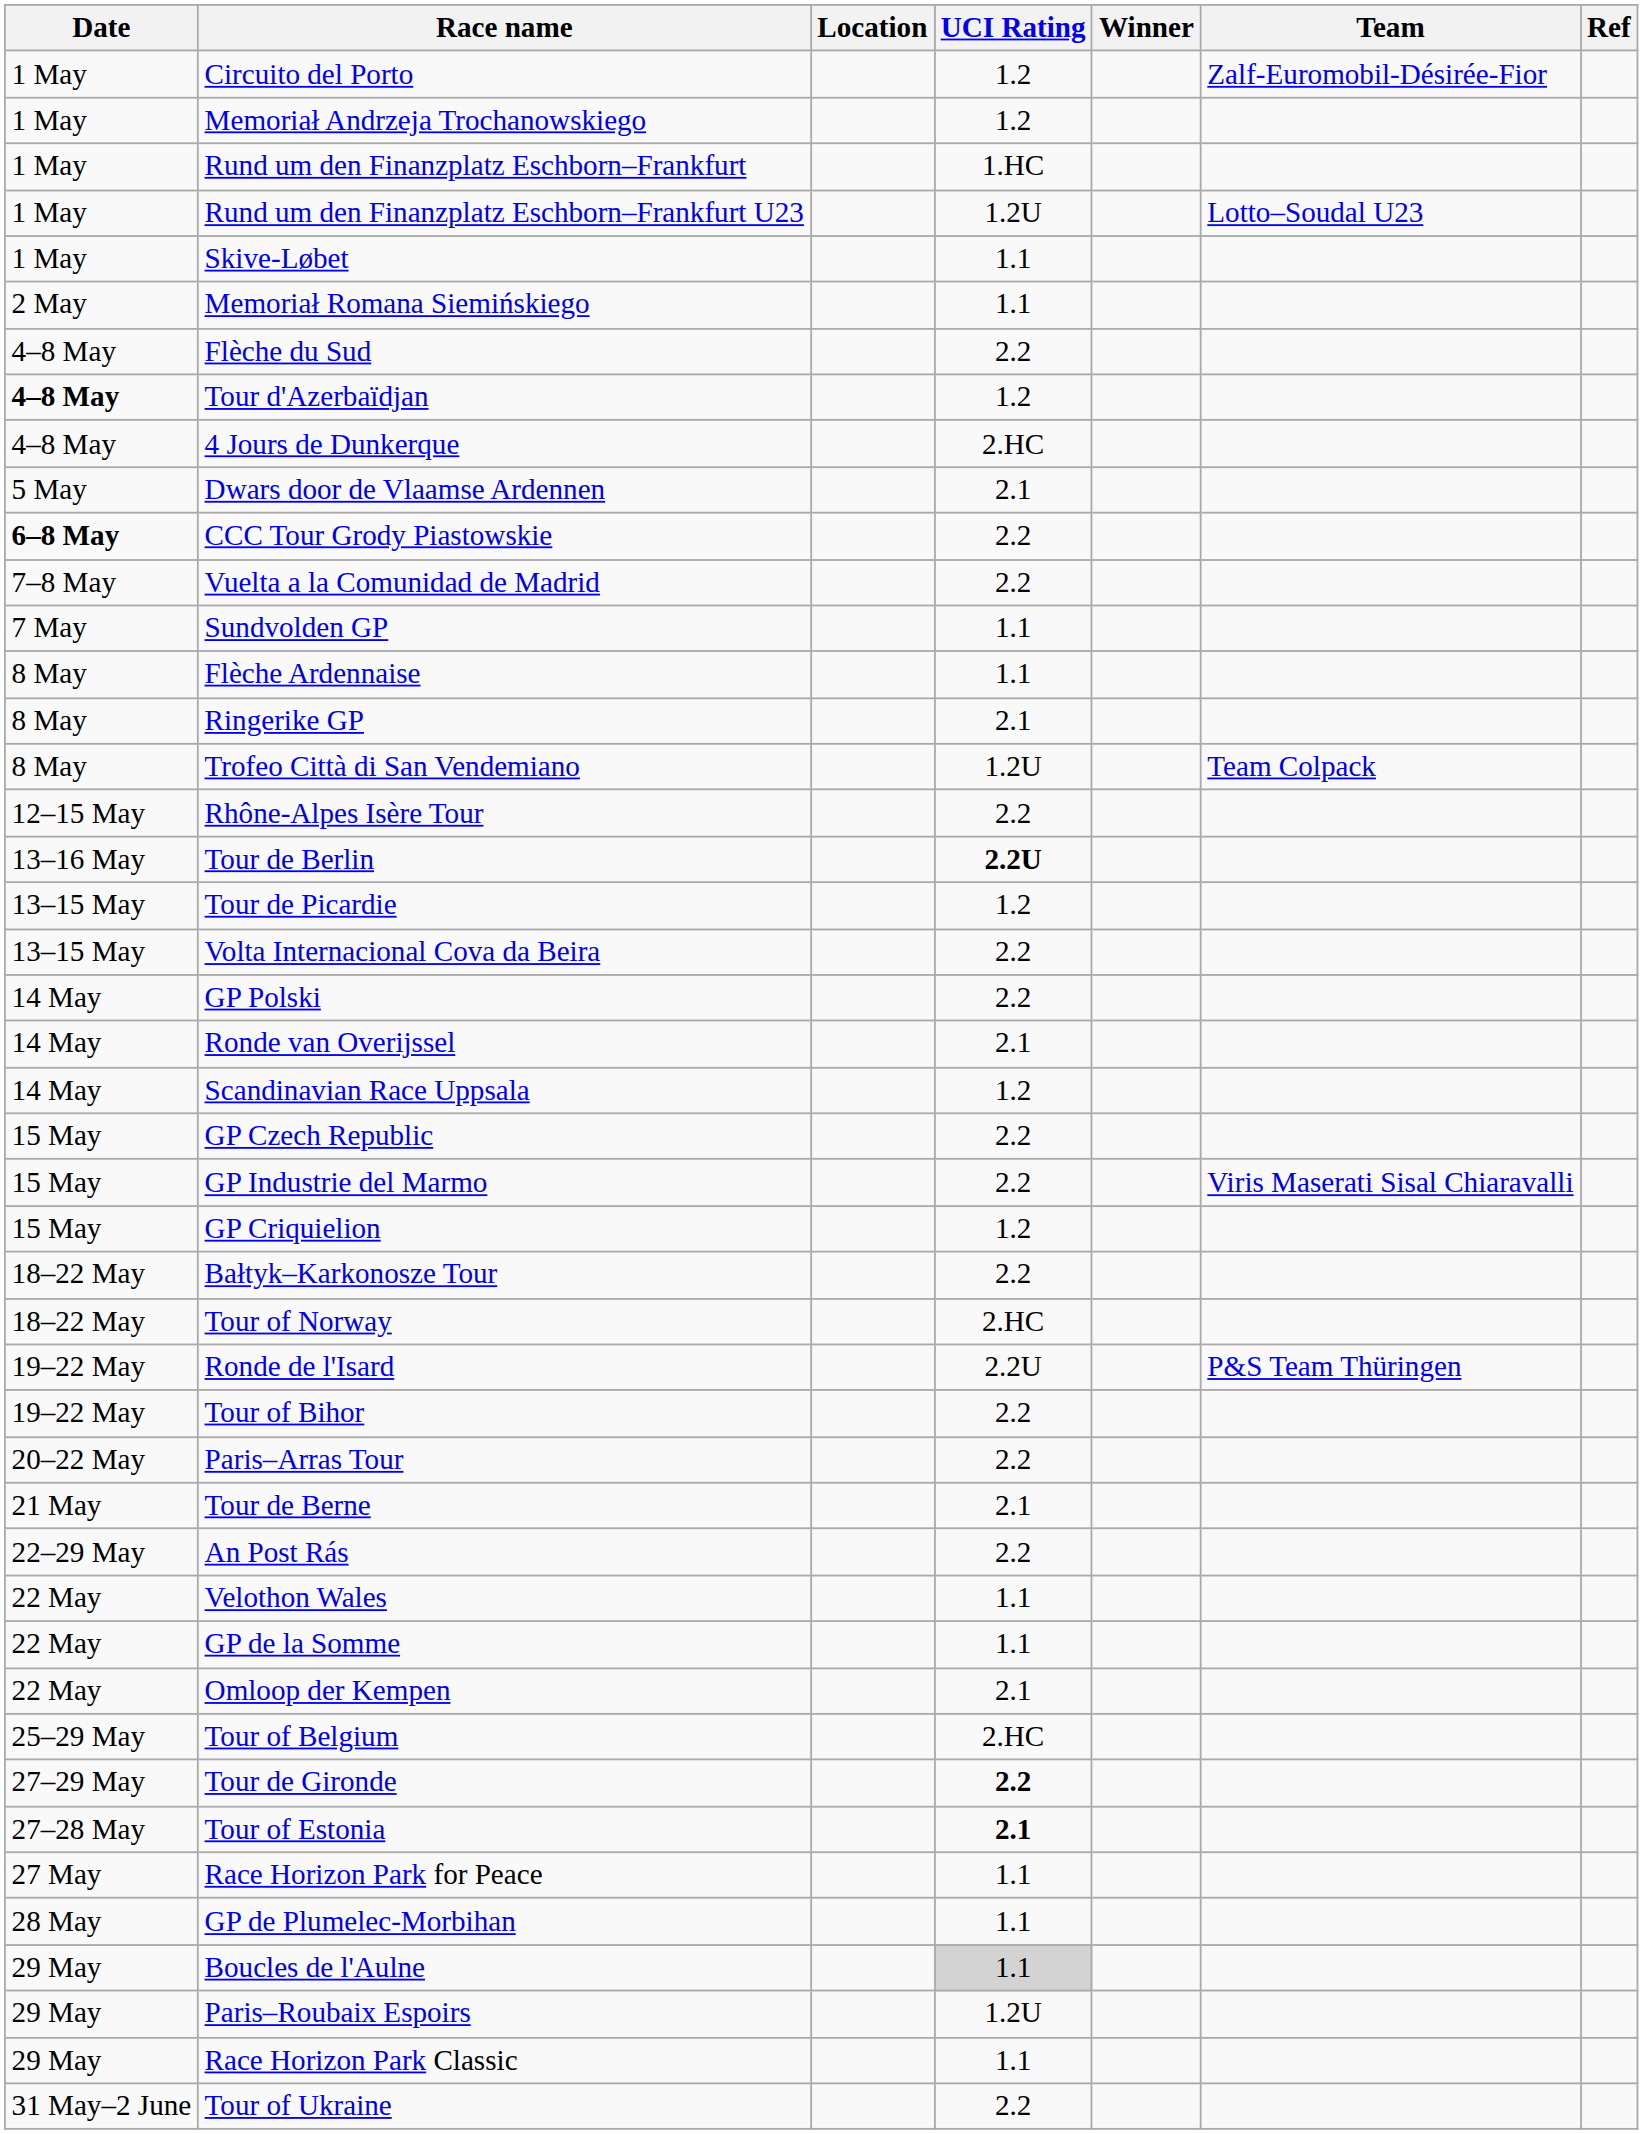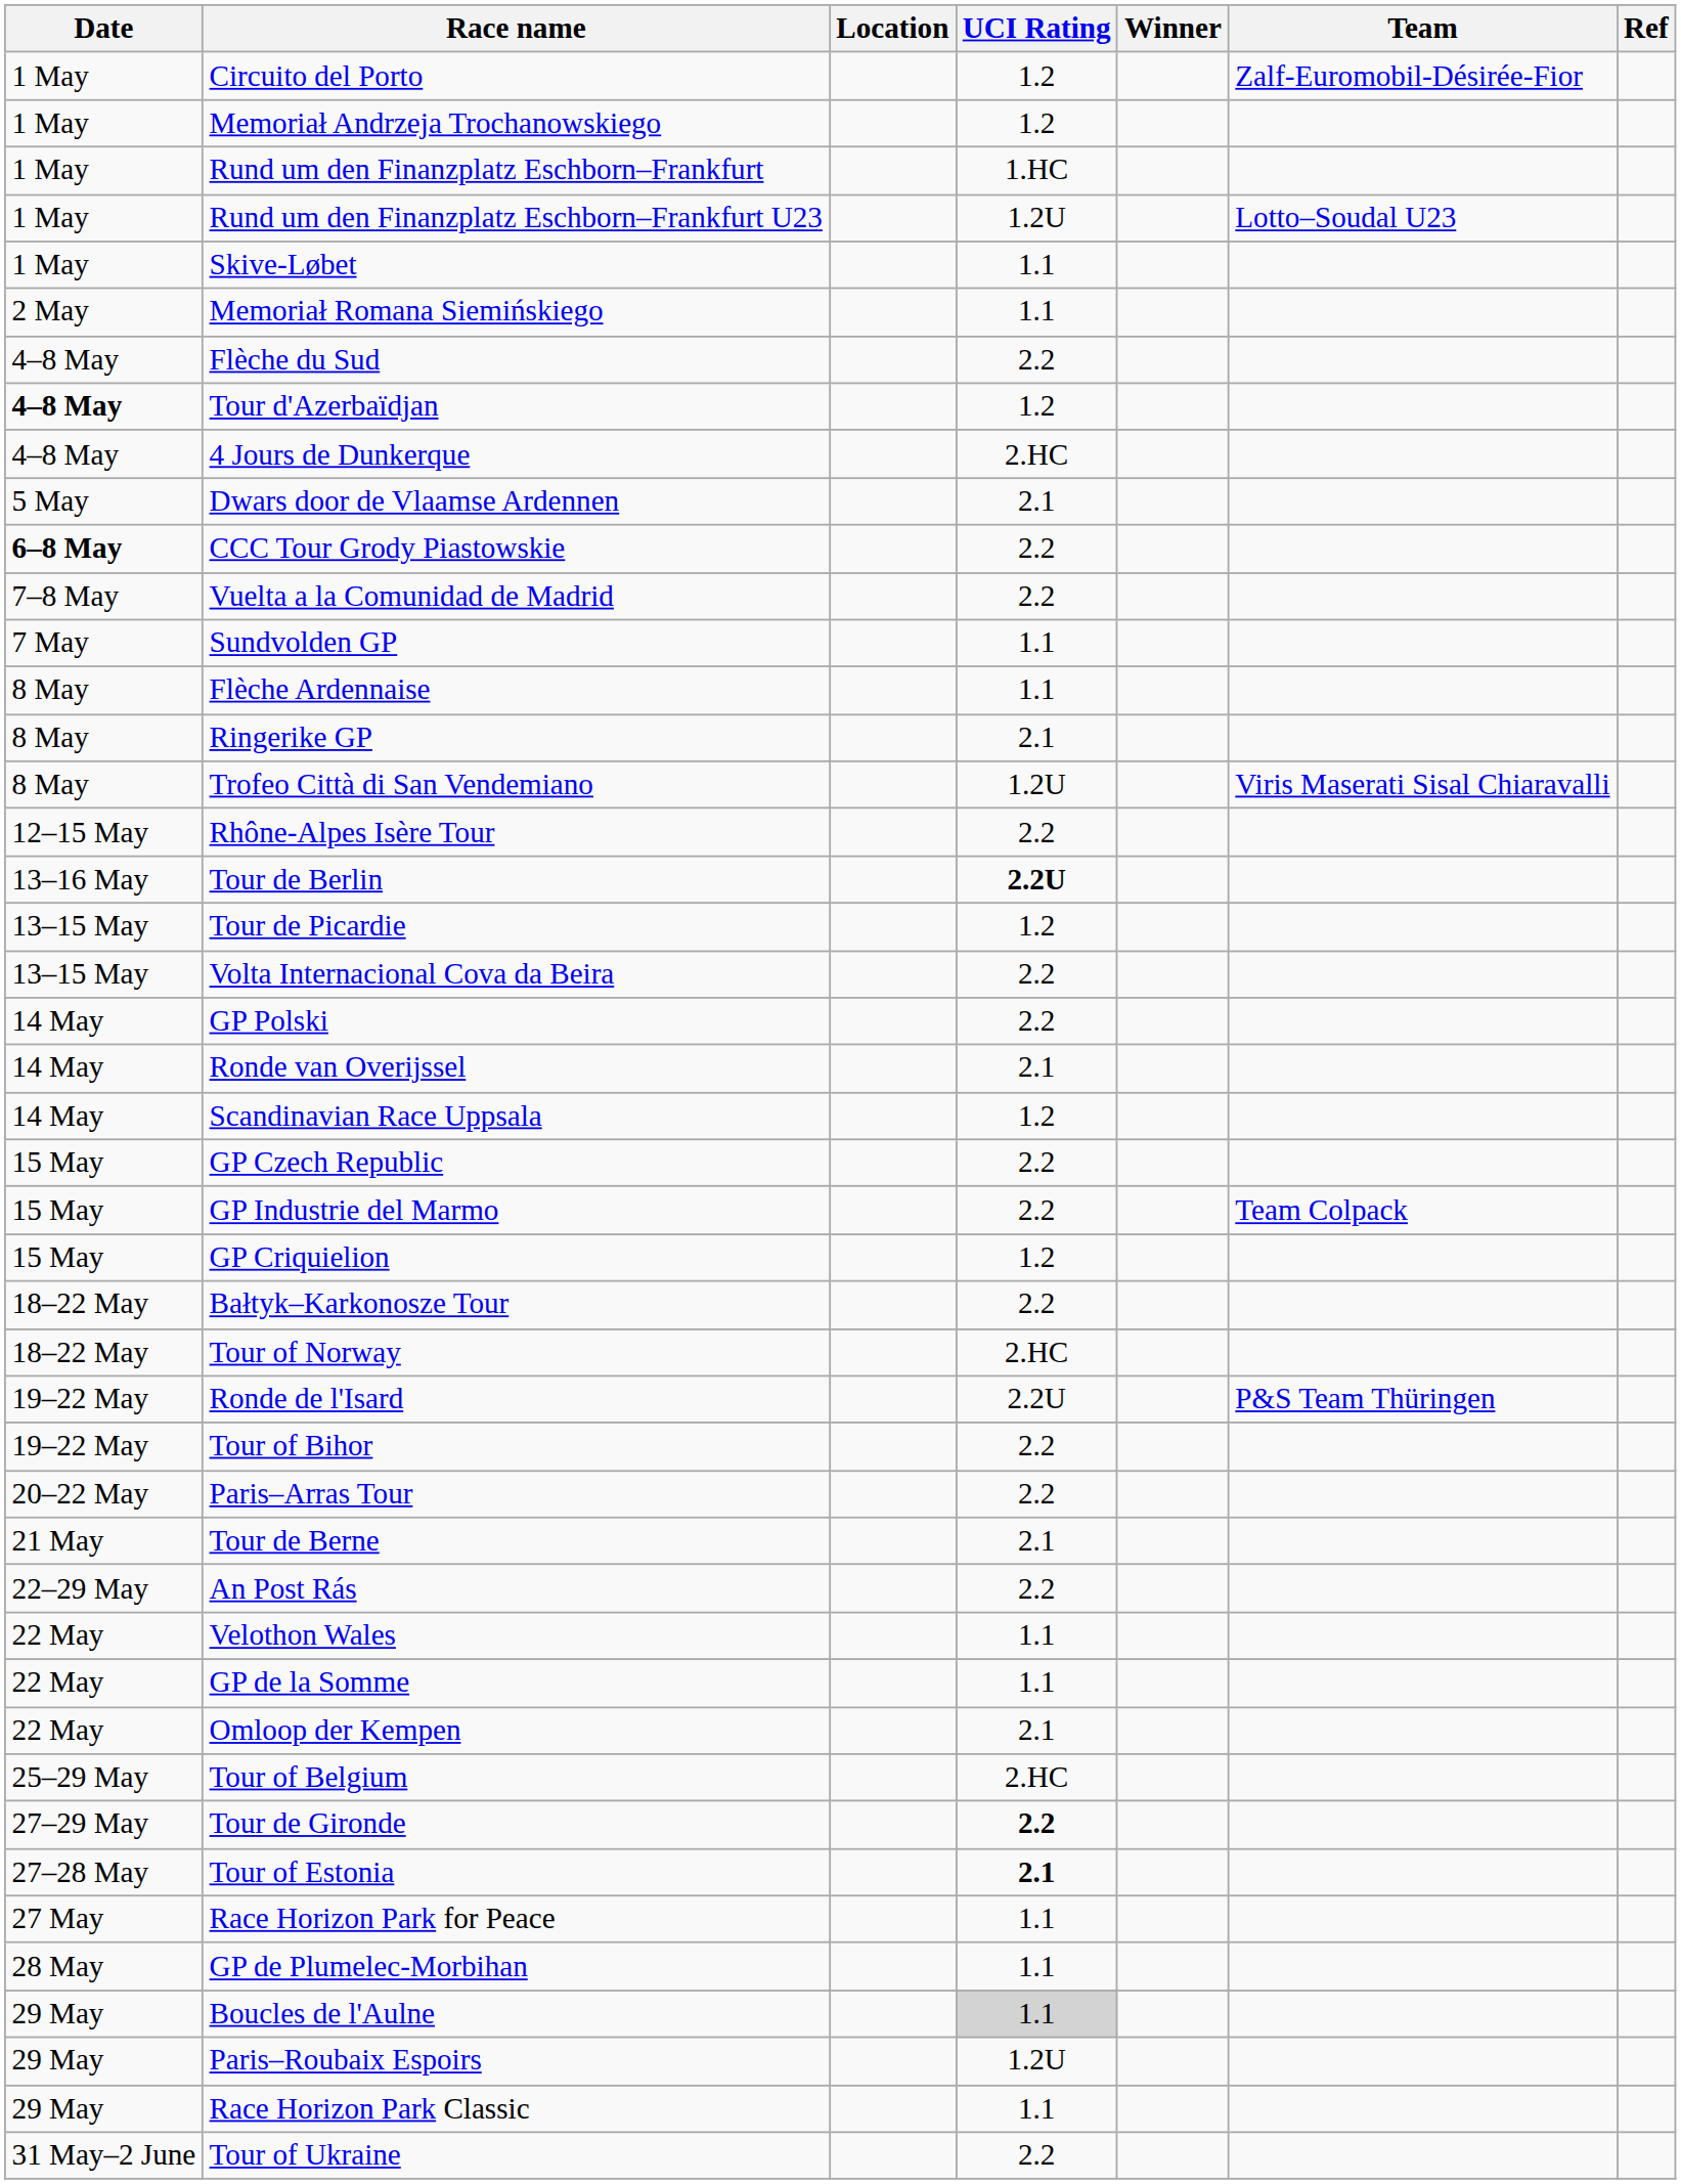Trofeo Città di San Vendemiano | Team: Team Colpack -> Viris Maserati Sisal Chiaravalli
GP Industrie del Marmo | Team: Viris Maserati Sisal Chiaravalli -> Team Colpack
